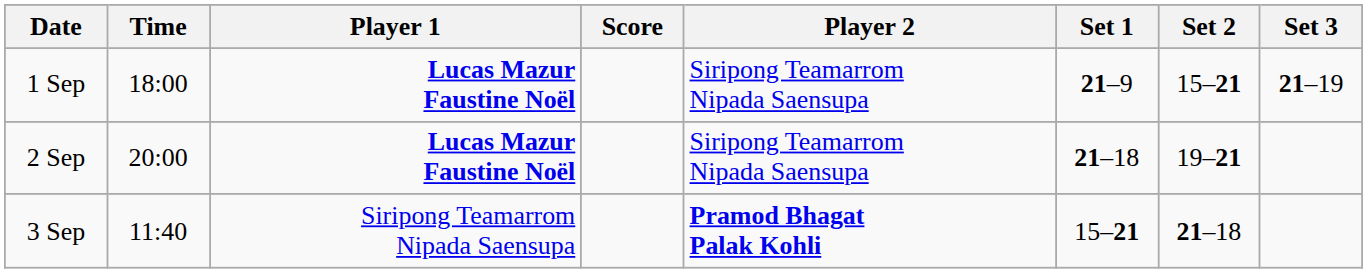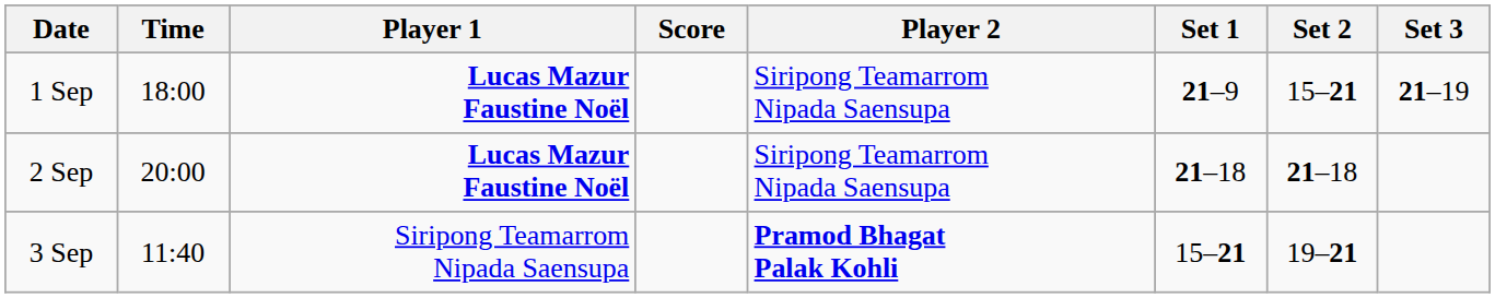2 Sep | Set 2: 19–21 -> 21–18
3 Sep | Set 2: 21–18 -> 19–21
